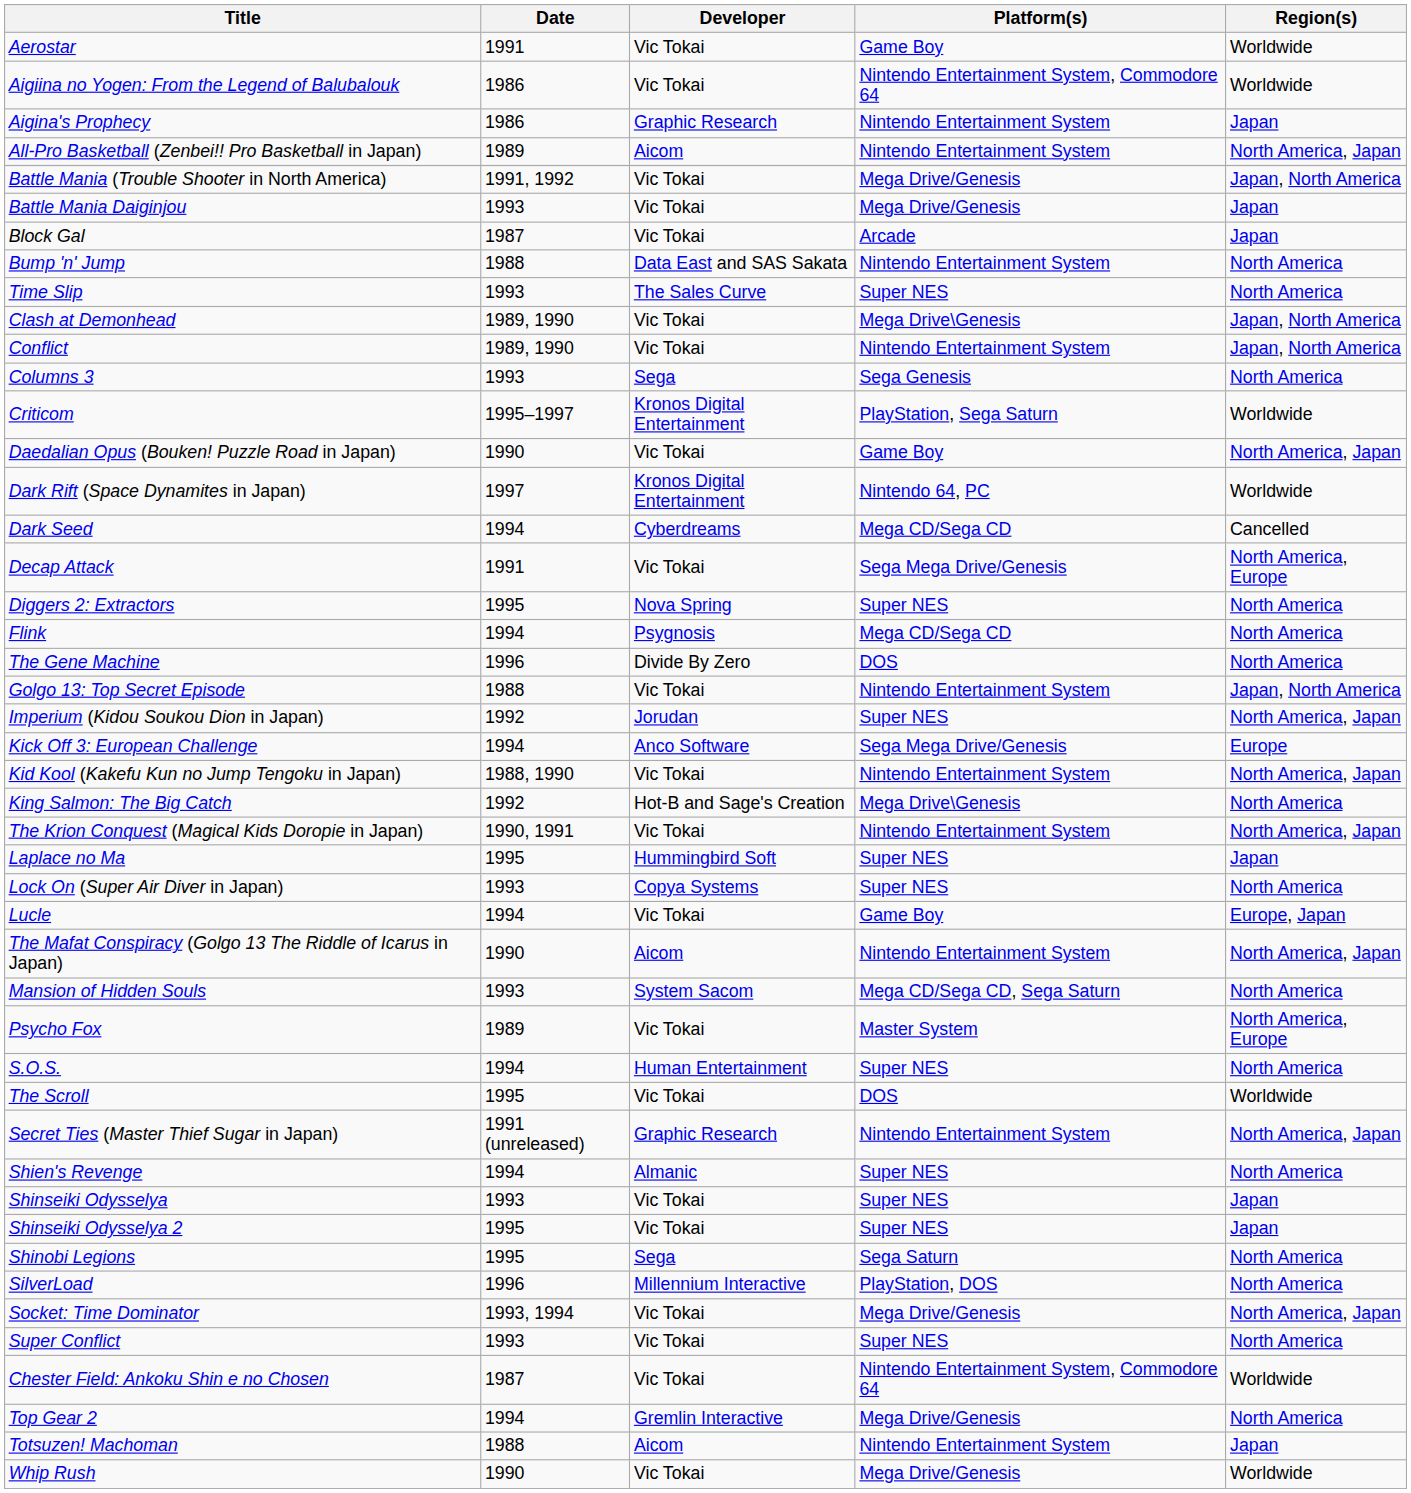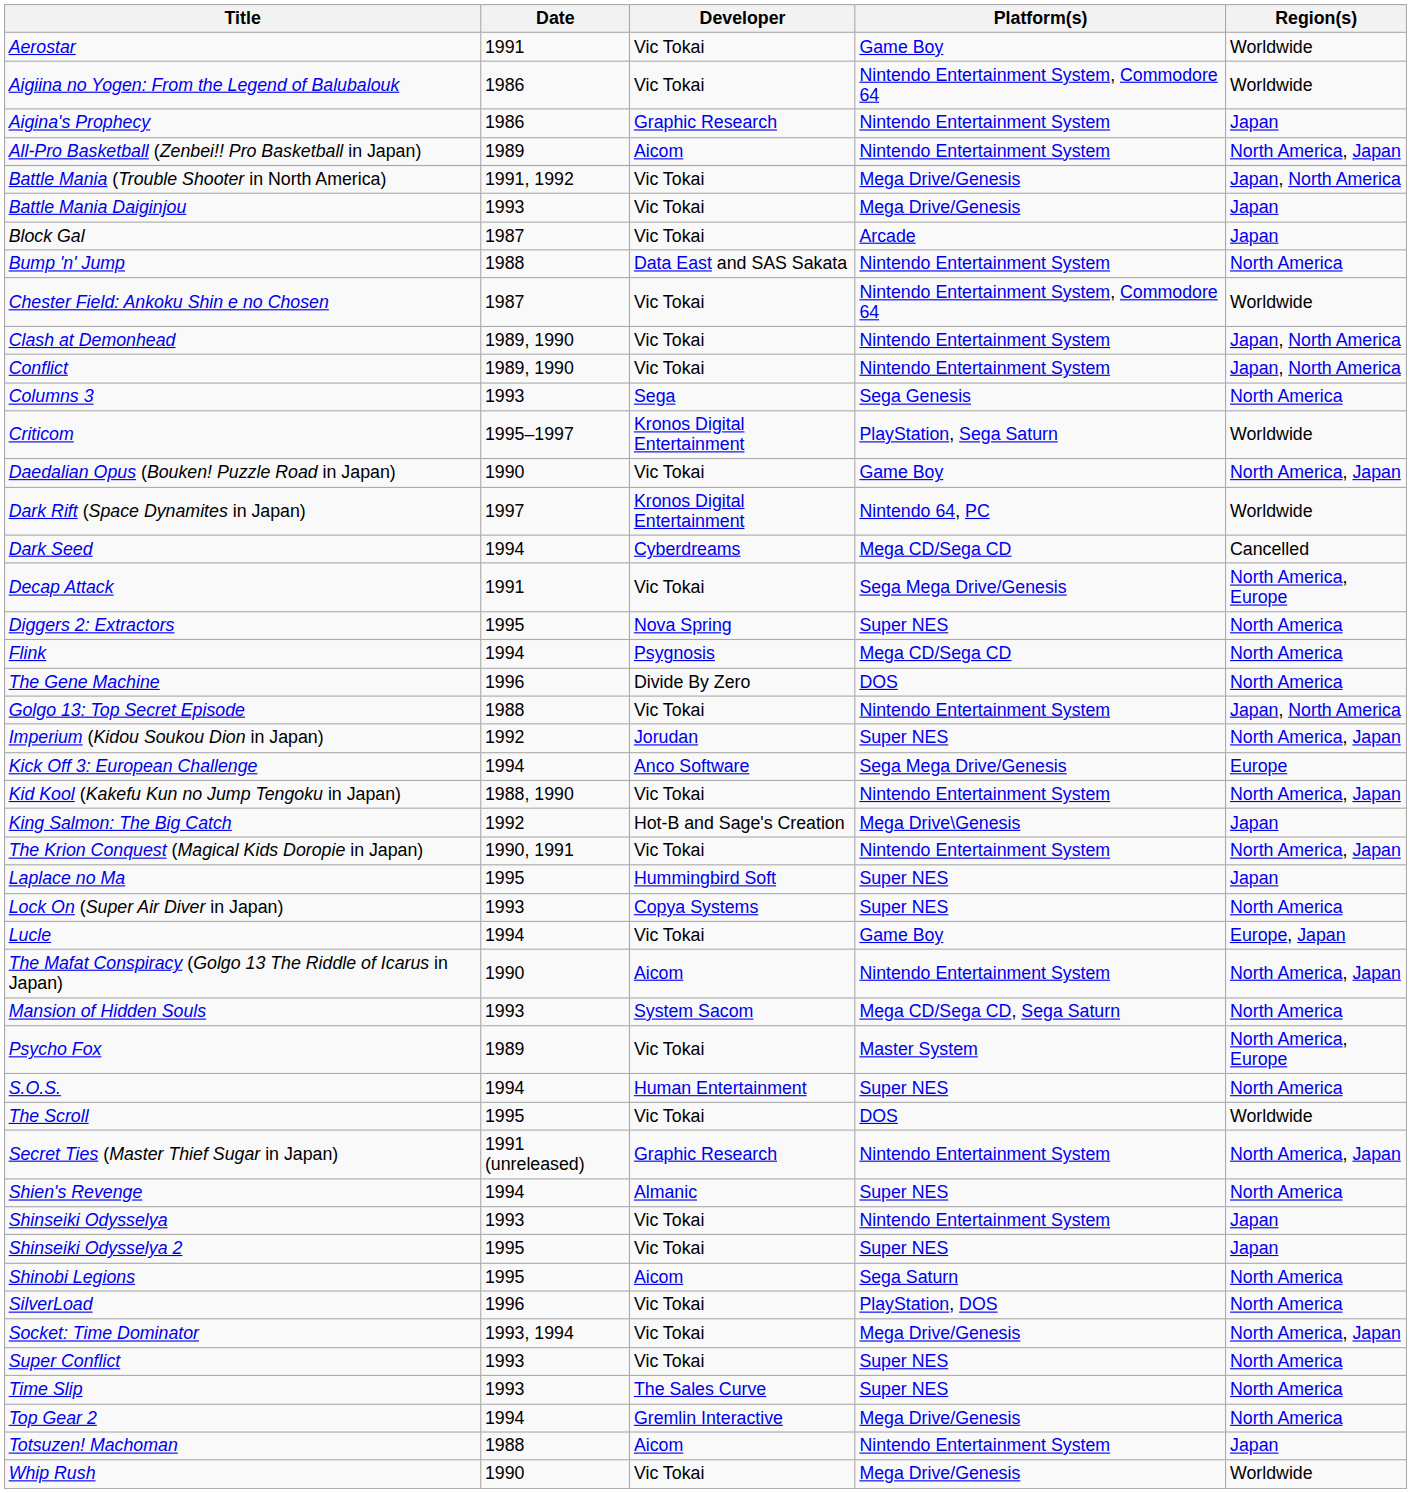rows swapped: Chester Field: Ankoku Shin e no Chosen <-> Time Slip
Clash at Demonhead | Platform(s): Mega Drive\Genesis -> Nintendo Entertainment System
King Salmon: The Big Catch | Region(s): North America -> Japan
Shinseiki Odysselya | Platform(s): Super NES -> Nintendo Entertainment System
Shinobi Legions | Developer: Sega -> Aicom
SilverLoad | Developer: Millennium Interactive -> Vic Tokai
